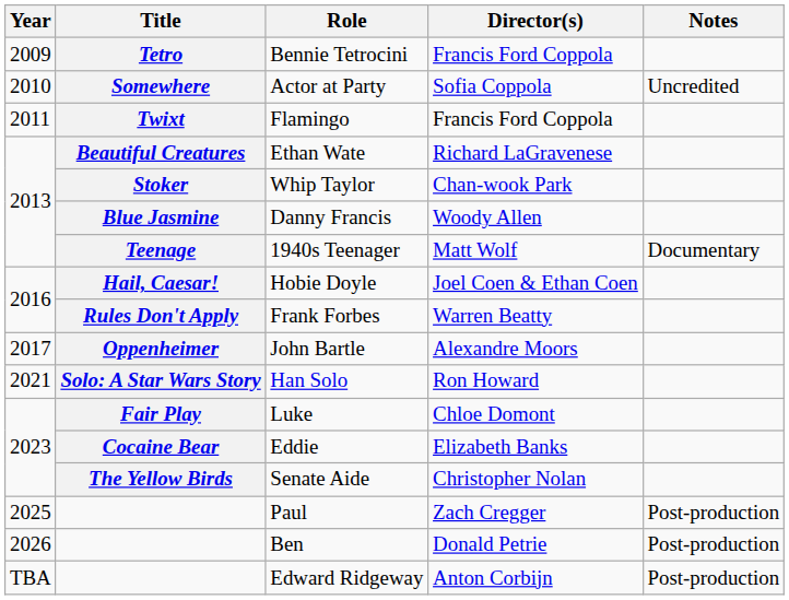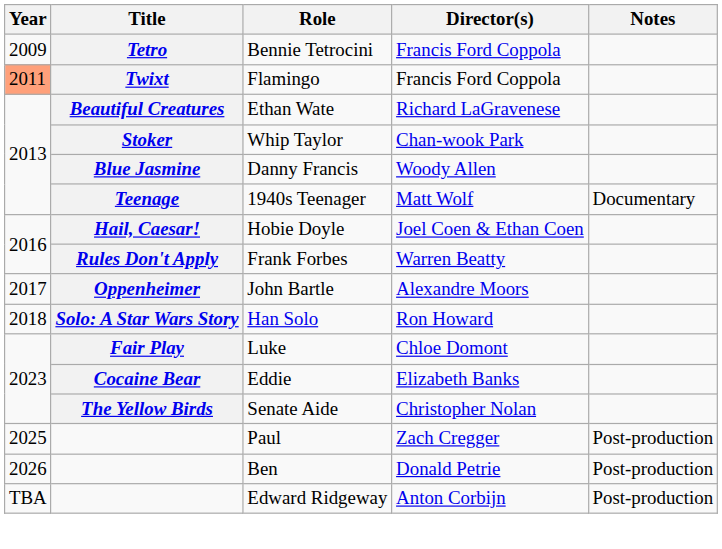- row: 2010 | Somewhere | Actor at Party | Sofia Coppola | Uncredited
Flamingo | Year: no background -> lightsalmon background
Han Solo | Year: 2021 -> 2018
